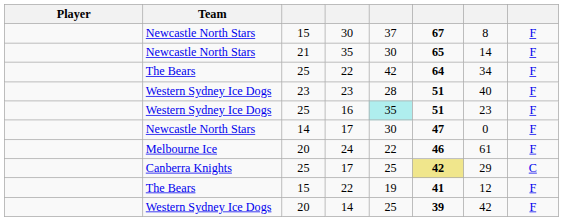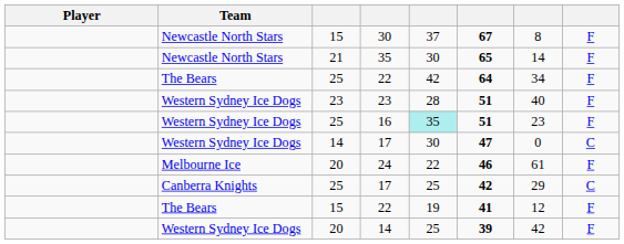14 / 17 | Team: Newcastle North Stars -> Western Sydney Ice Dogs
14 / 17 | column 8: F -> C
25 / 17 | column 6: khaki background -> no background
